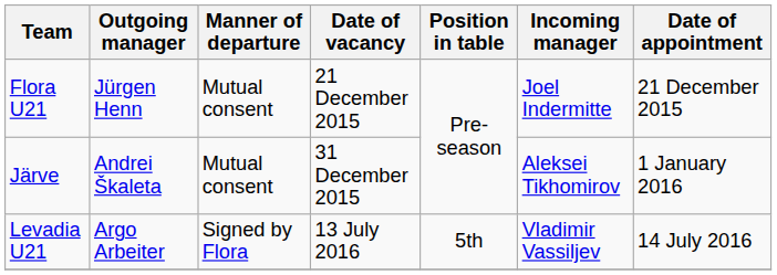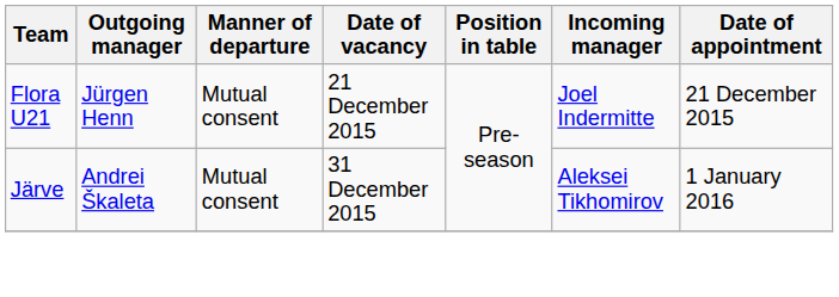- row: Levadia U21 | Argo Arbeiter | Signed by Flora | 13 July 2016 | 5th | Vladimir Vassiljev | 14 July 2016
